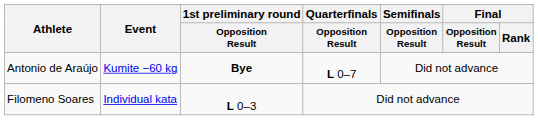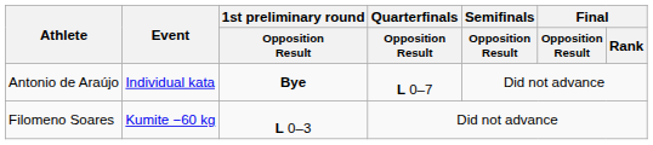Antonio de Araújo | Event: Kumite −60 kg -> Individual kata
Filomeno Soares | Event: Individual kata -> Kumite −60 kg
